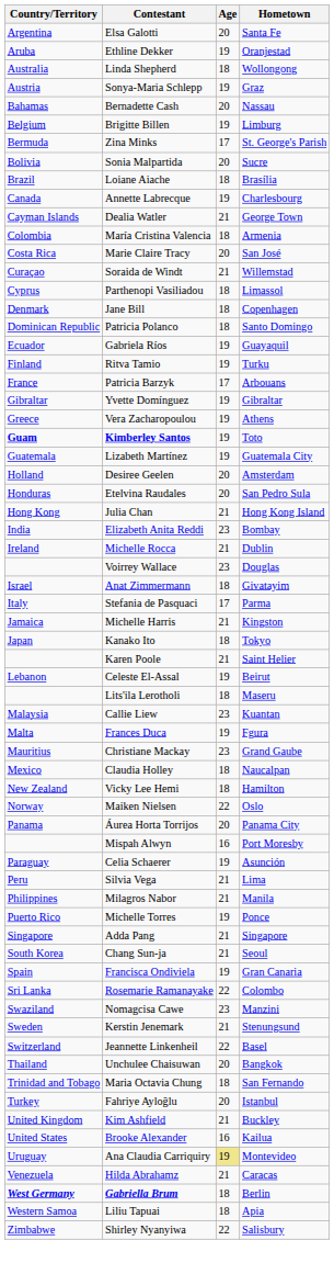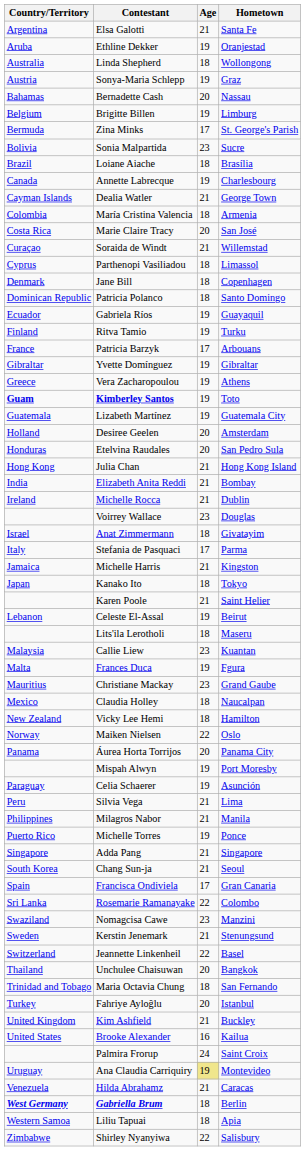Elsa Galotti | Age: 20 -> 21
Sonia Malpartida | Age: 20 -> 23
Elizabeth Anita Reddi | Age: 23 -> 21
Mispah Alwyn | Age: 16 -> 19
Francisca Ondiviela | Age: 19 -> 17
+ row: Palmira Frorup | 24 | Saint Croix
